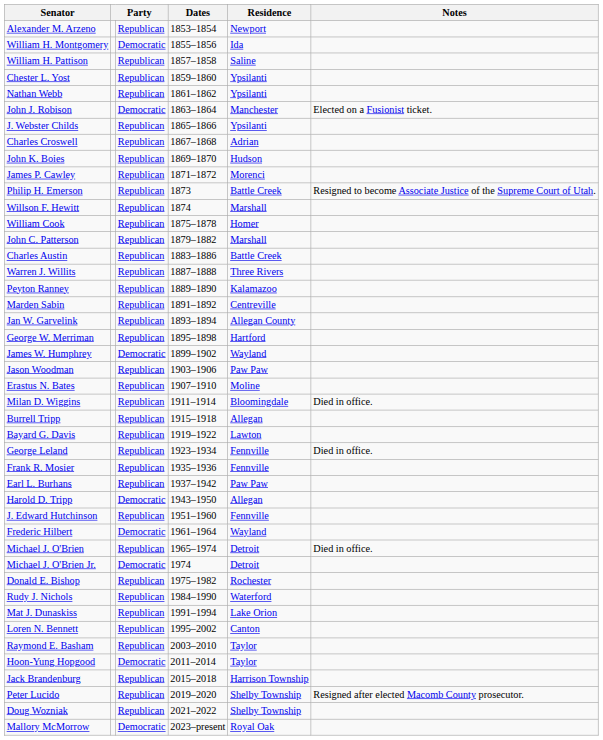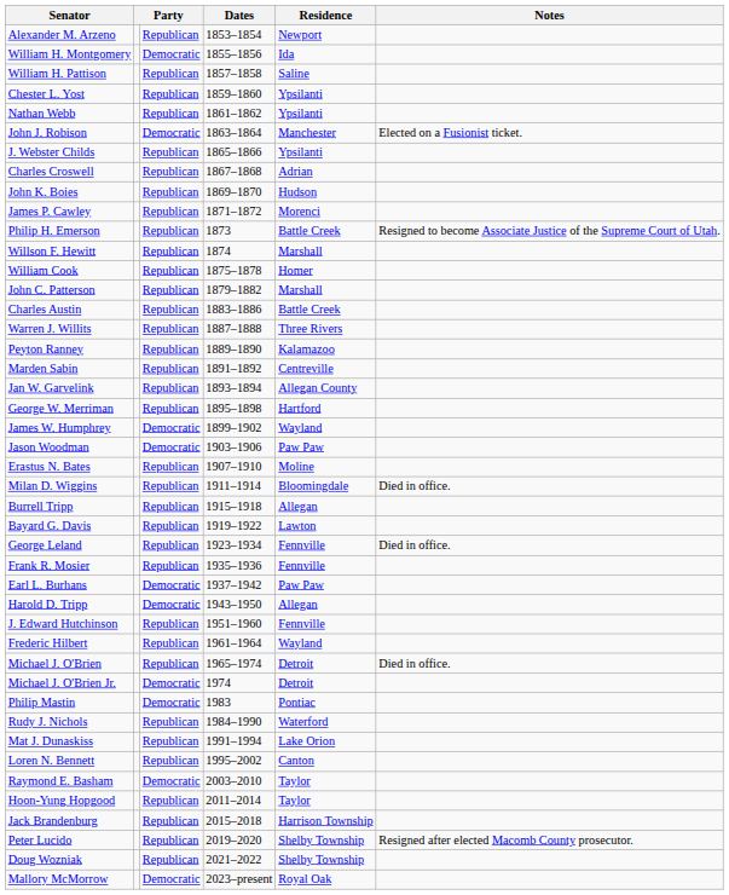Jason Woodman | column 3: Republican -> Democratic
Earl L. Burhans | column 3: Republican -> Democratic
Frederic Hilbert | column 3: Democratic -> Republican
- row: Donald E. Bishop | Republican | 1975–1982 | Rochester
+ row: Philip Mastin | Democratic | 1983 | Pontiac
Raymond E. Basham | column 3: Republican -> Democratic
Hoon-Yung Hopgood | column 3: Democratic -> Republican
